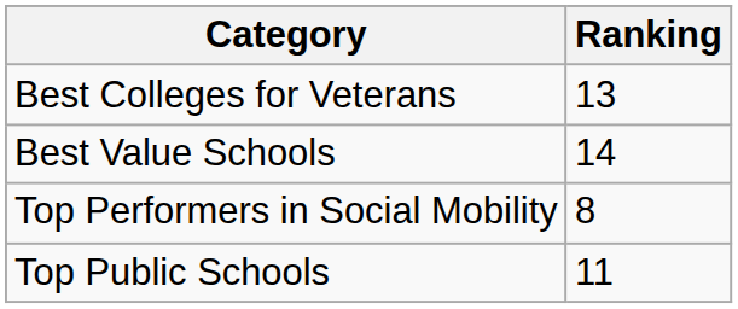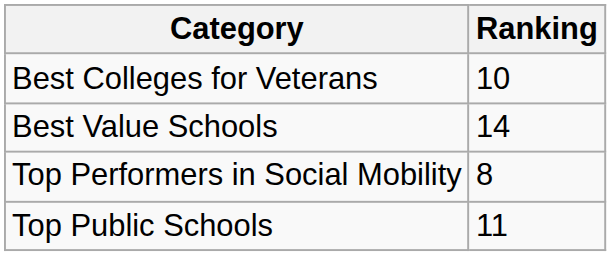Best Colleges for Veterans | Ranking: 13 -> 10
